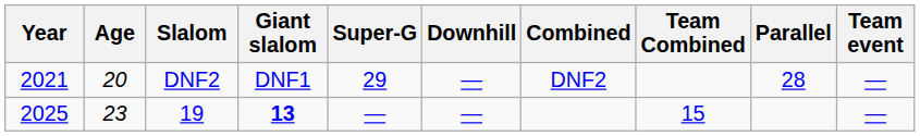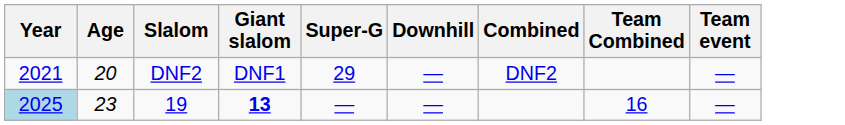- column: Parallel | 28
19 | Year: no background -> lightblue background
19 | Team Combined: 15 -> 16
